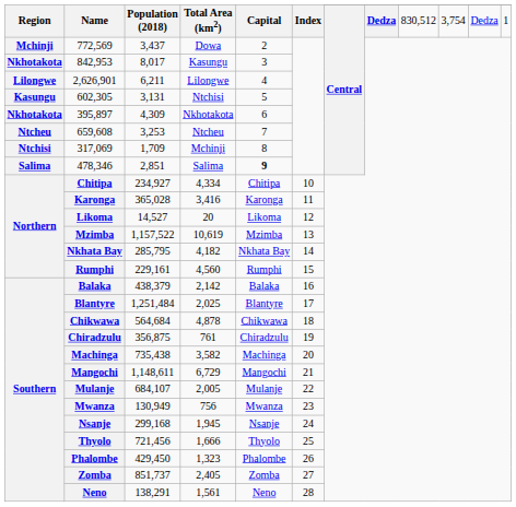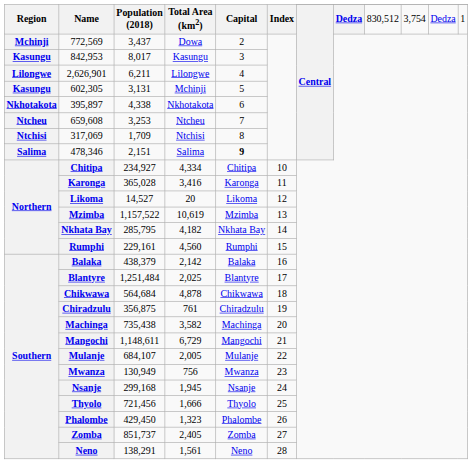842,953 | Region: Nkhotakota -> Kasungu
602,305 | Total Area (km2): Ntchisi -> Mchinji
395,897 | Population (2018): 4,309 -> 4,338
317,069 | Total Area (km2): Mchinji -> Ntchisi
478,346 | Population (2018): 2,851 -> 2,151
